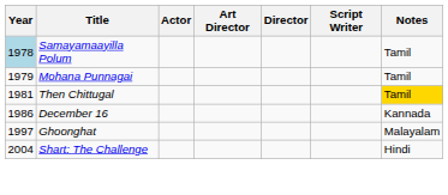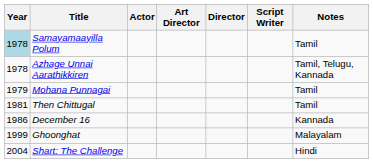+ row: 1978 | Azhage Unnai Aarathikkiren | Tamil, Telugu, Kannada
Then Chittugal | Notes: gold background -> no background
Ghoonghat | Year: 1997 -> 1999
